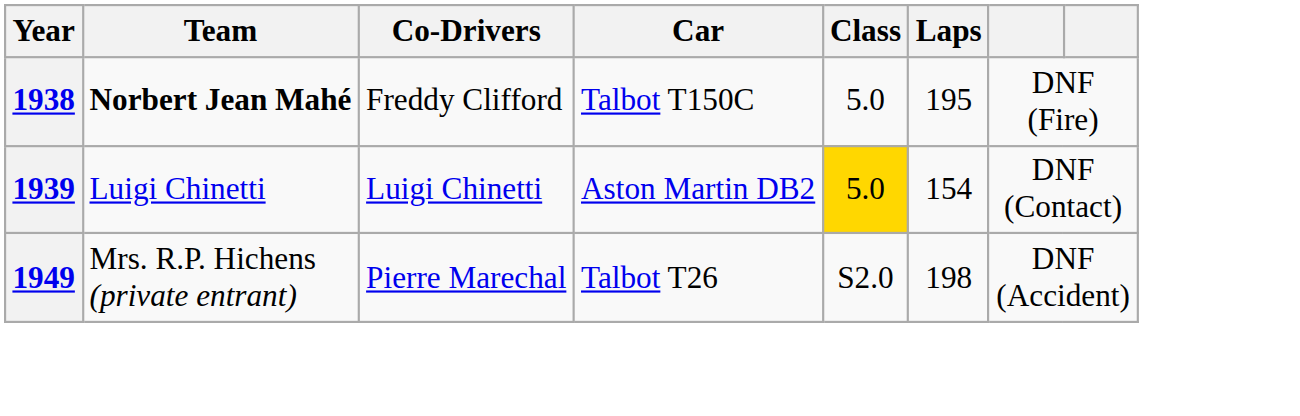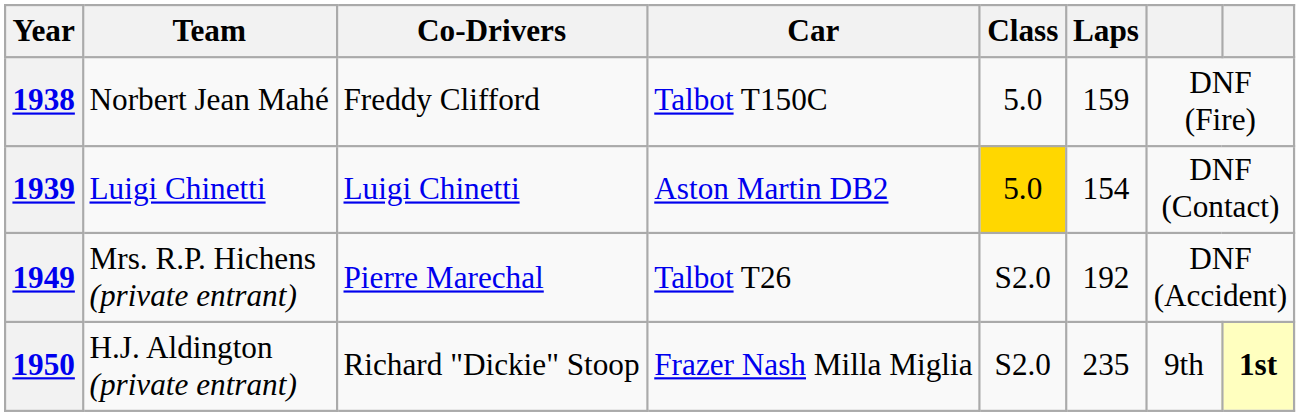1938 | Team: bold -> normal
1938 | Laps: 195 -> 159
1949 | Laps: 198 -> 192
+ row: 1950 | H.J. Aldington (private entrant) | Richard "Dickie" Stoop | Frazer Nash Milla Miglia | S2.0 | 235 | 9th | 1st
